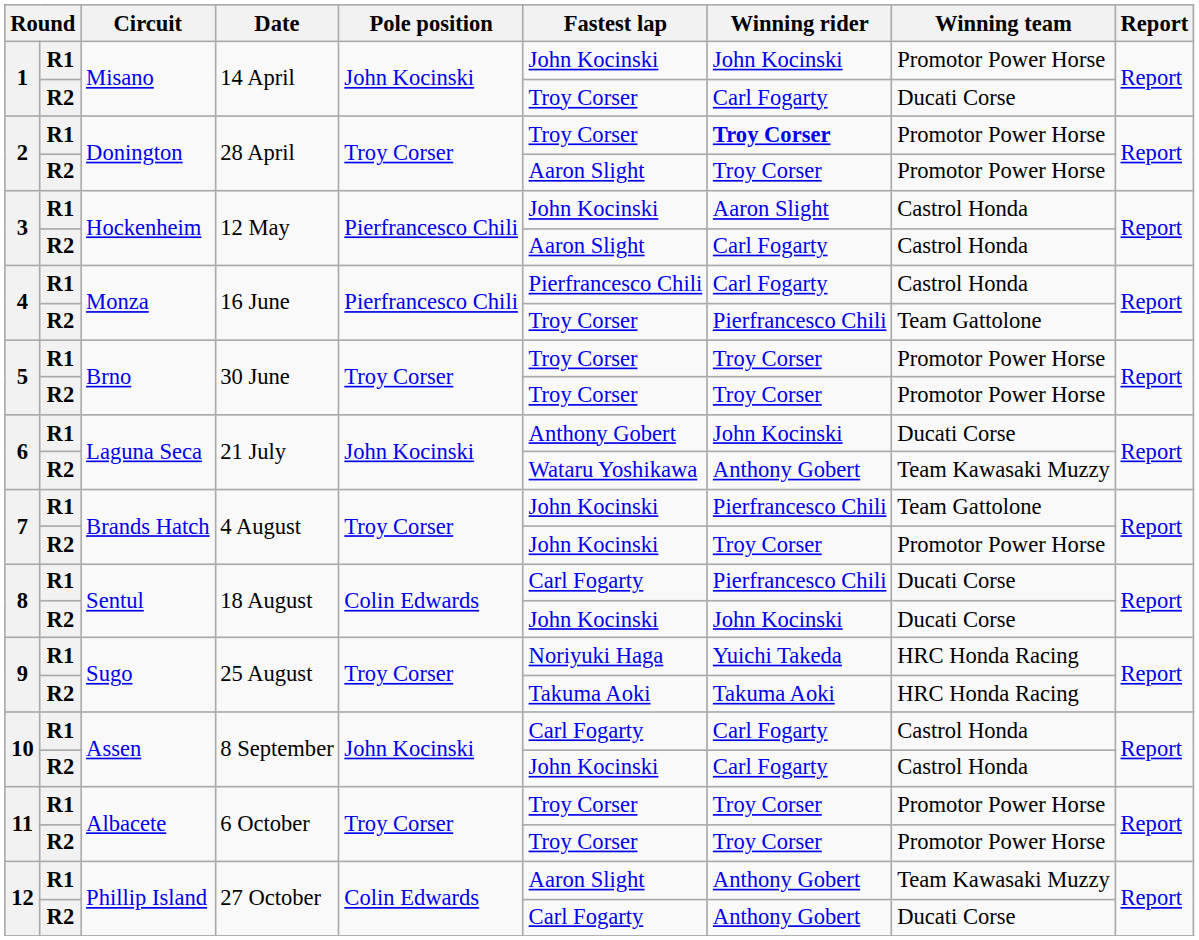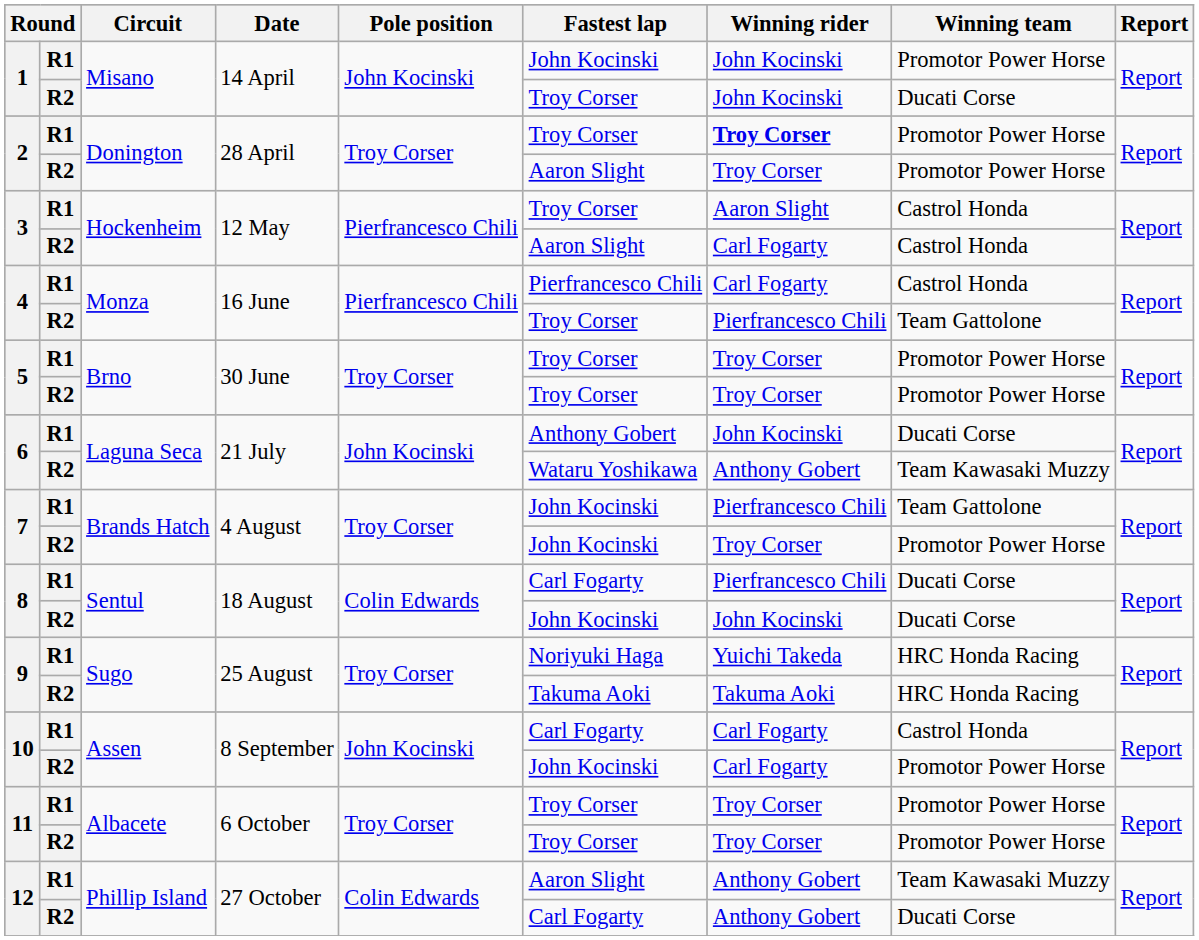1 / R2 | Winning rider: Carl Fogarty -> John Kocinski
3 / R1 | Fastest lap: John Kocinski -> Troy Corser
10 / R2 | Winning team: Castrol Honda -> Promotor Power Horse
